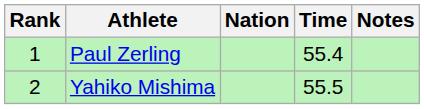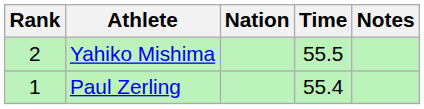rows swapped: Paul Zerling <-> Yahiko Mishima
